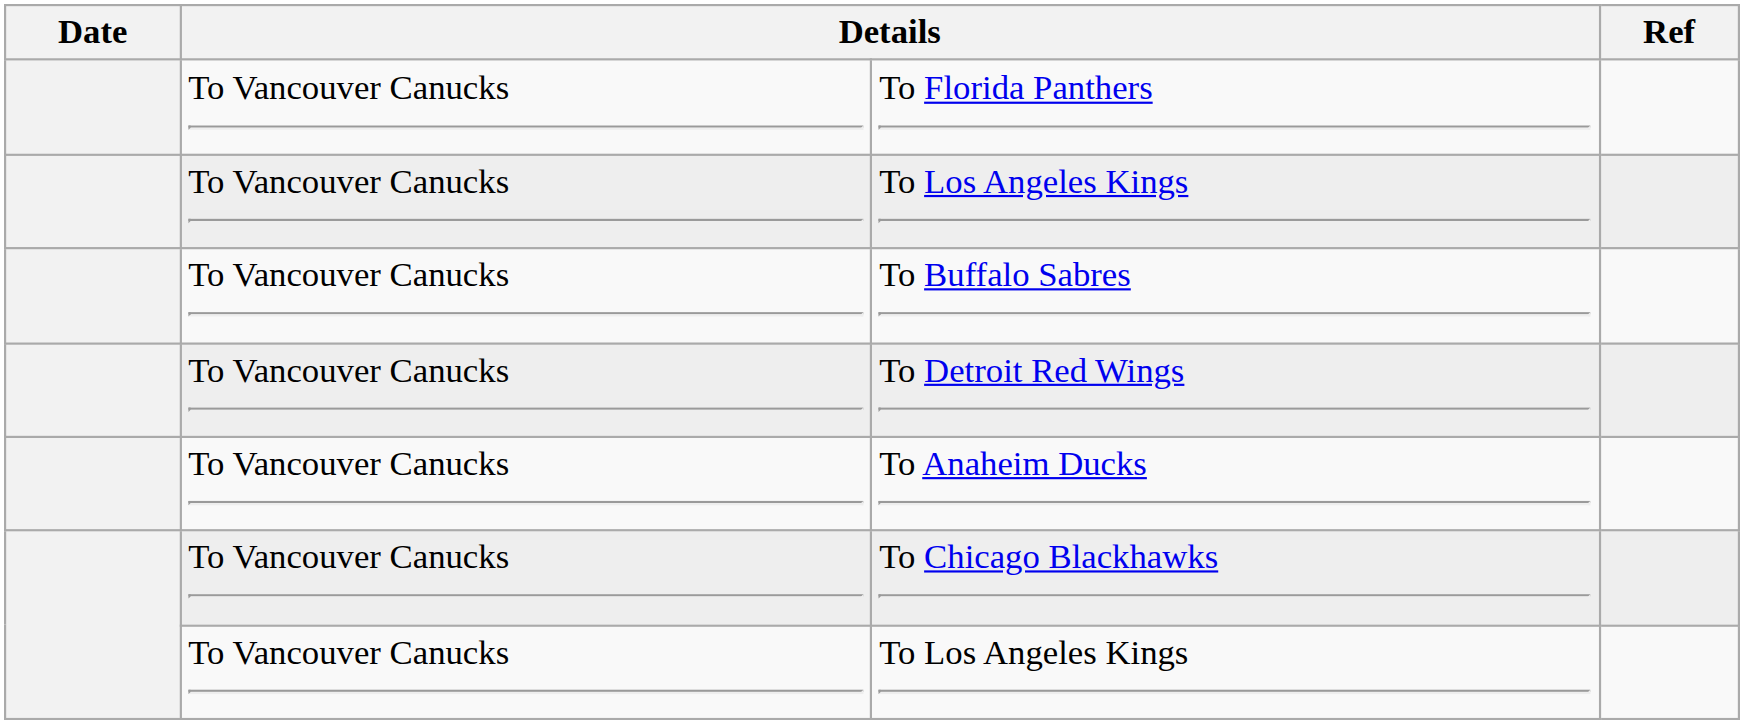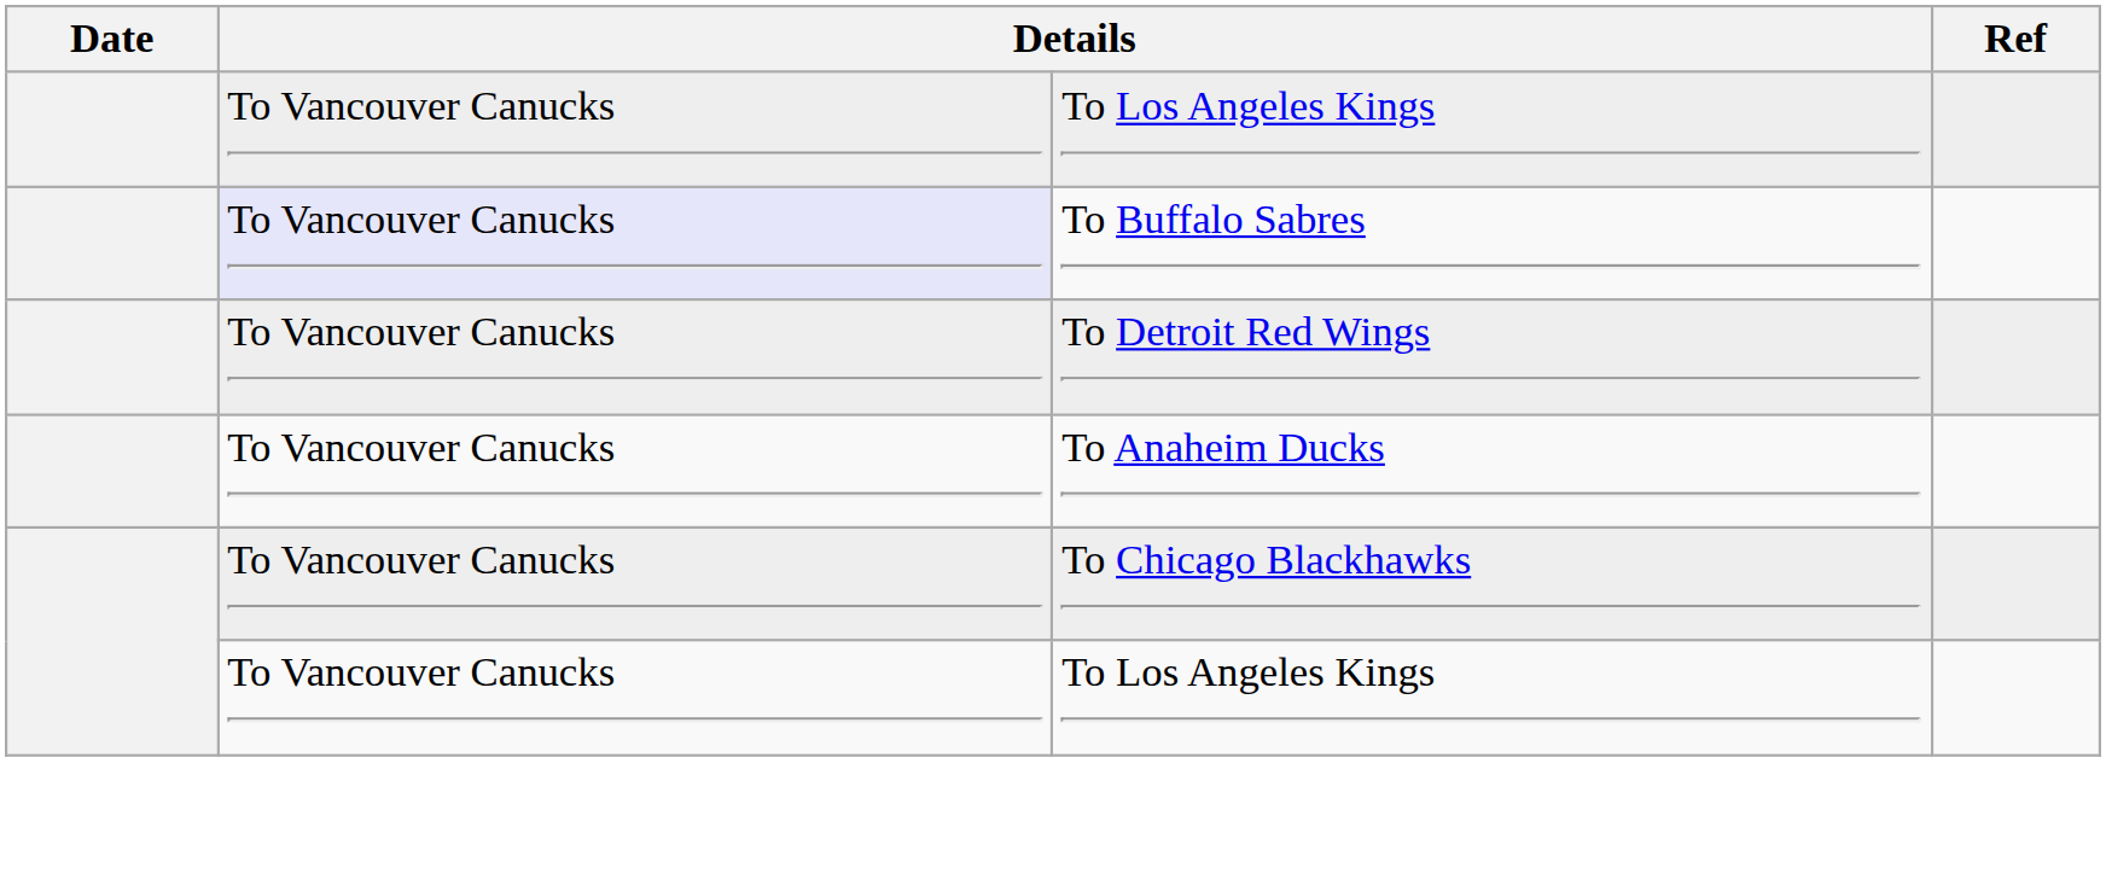- row: To Vancouver Canucks | To Florida Panthers
To Buffalo Sabres | column 2: no background -> lavender background
